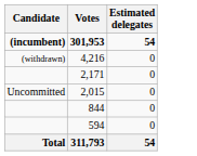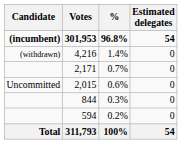+ column: % | 96.8% | 1.4% | 0.7% | 0.6% | 0.3% | 0.2% | 100%
